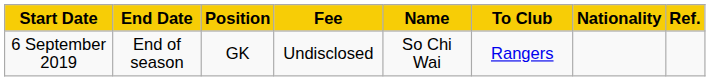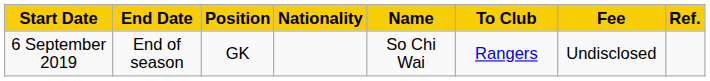columns swapped: Nationality <-> Fee
